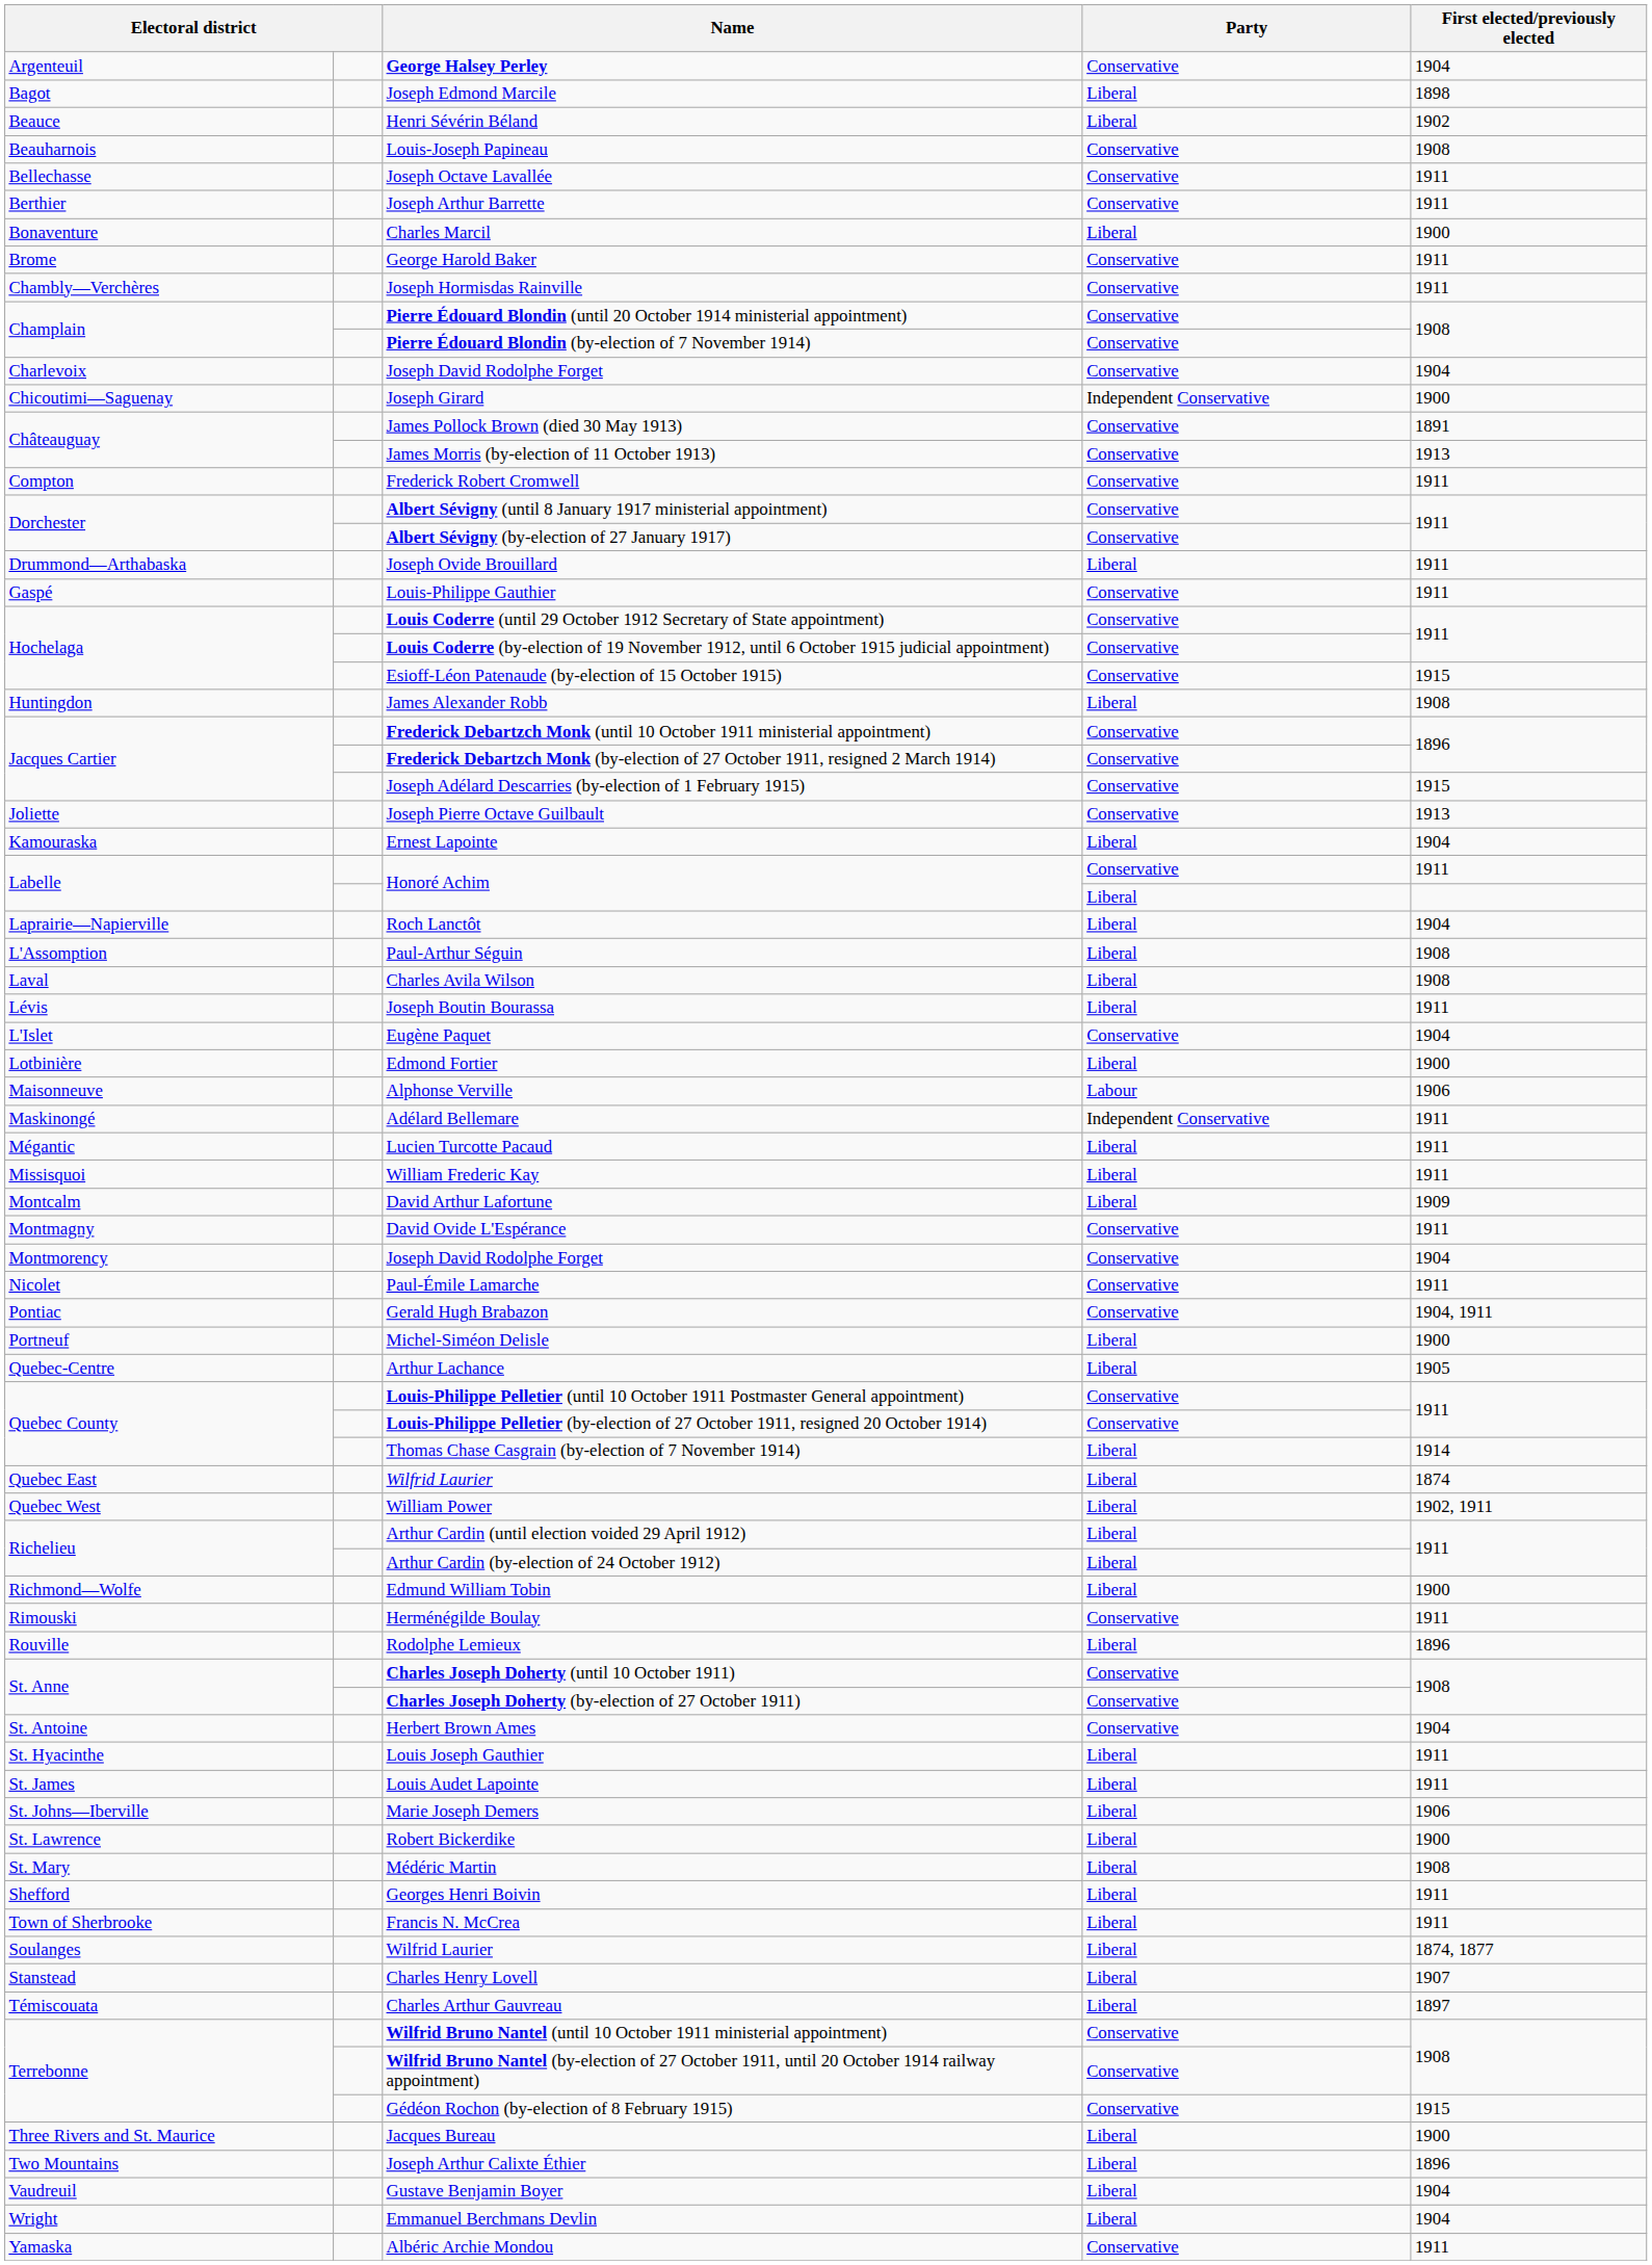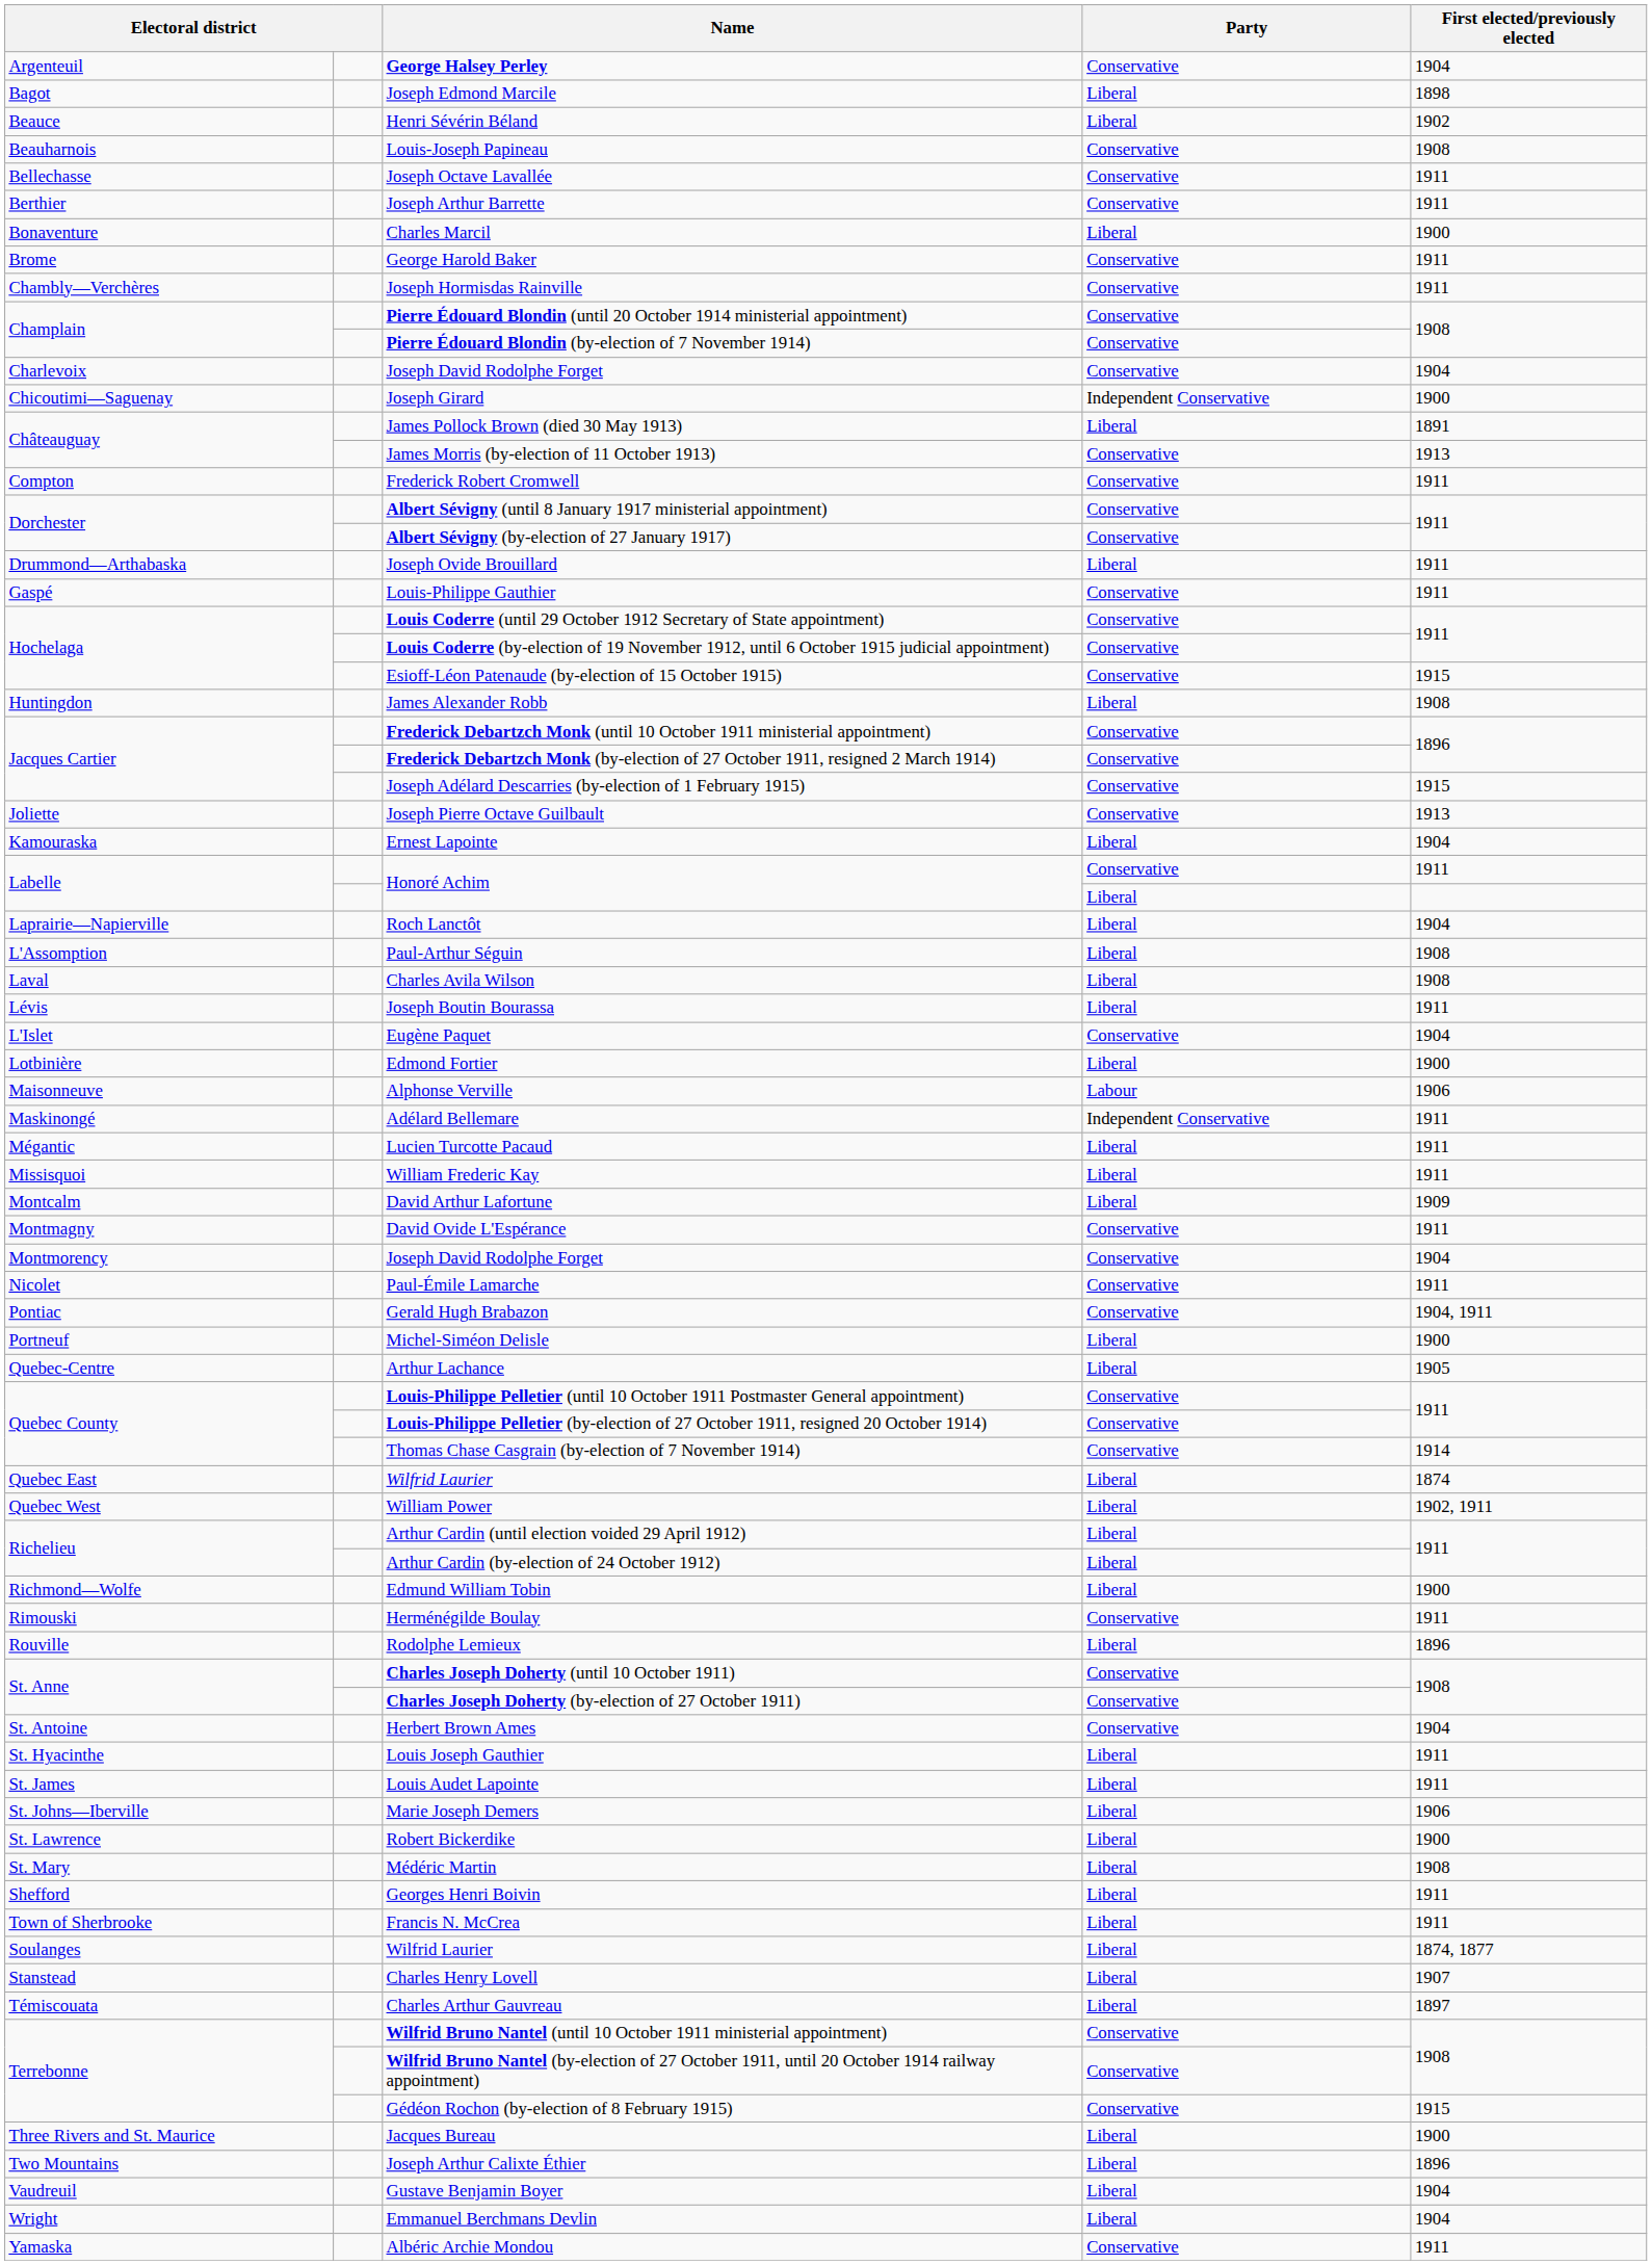James Pollock Brown (died 30 May 1913) | Party: Conservative -> Liberal
Thomas Chase Casgrain (by-election of 7 November 1914) | Party: Liberal -> Conservative
